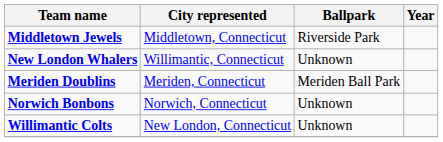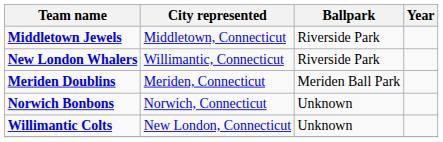New London Whalers | Ballpark: Unknown -> Riverside Park
